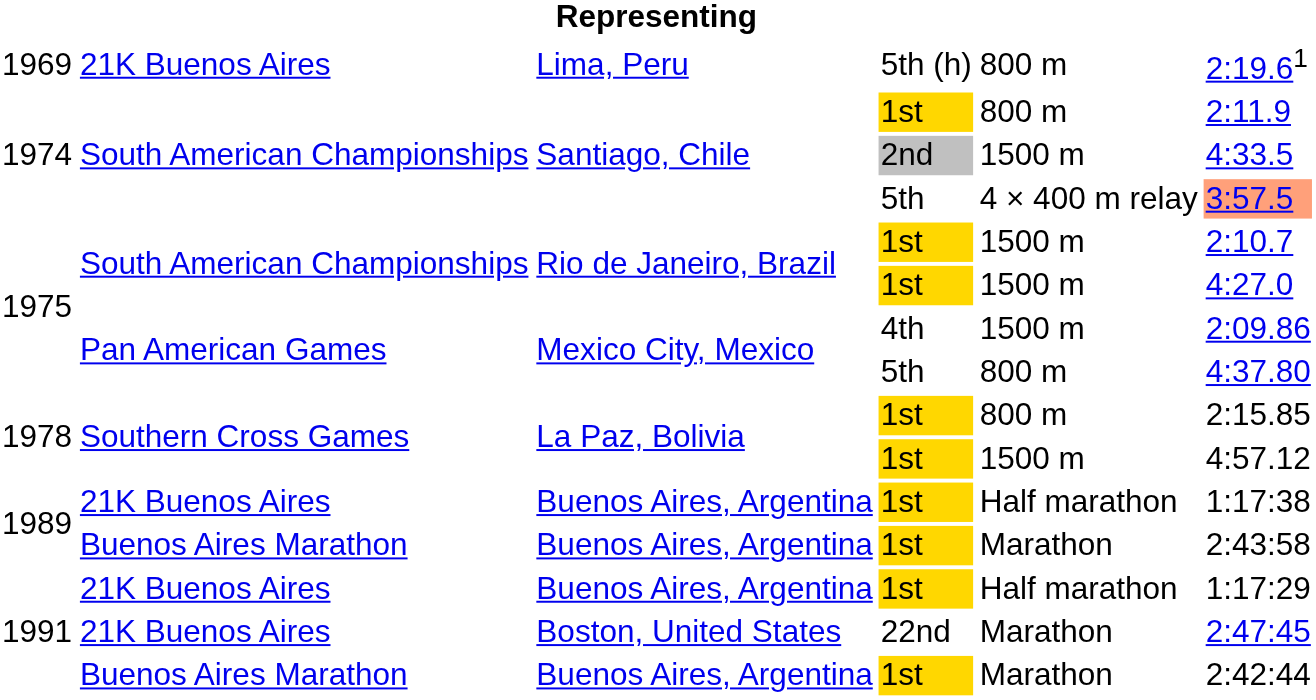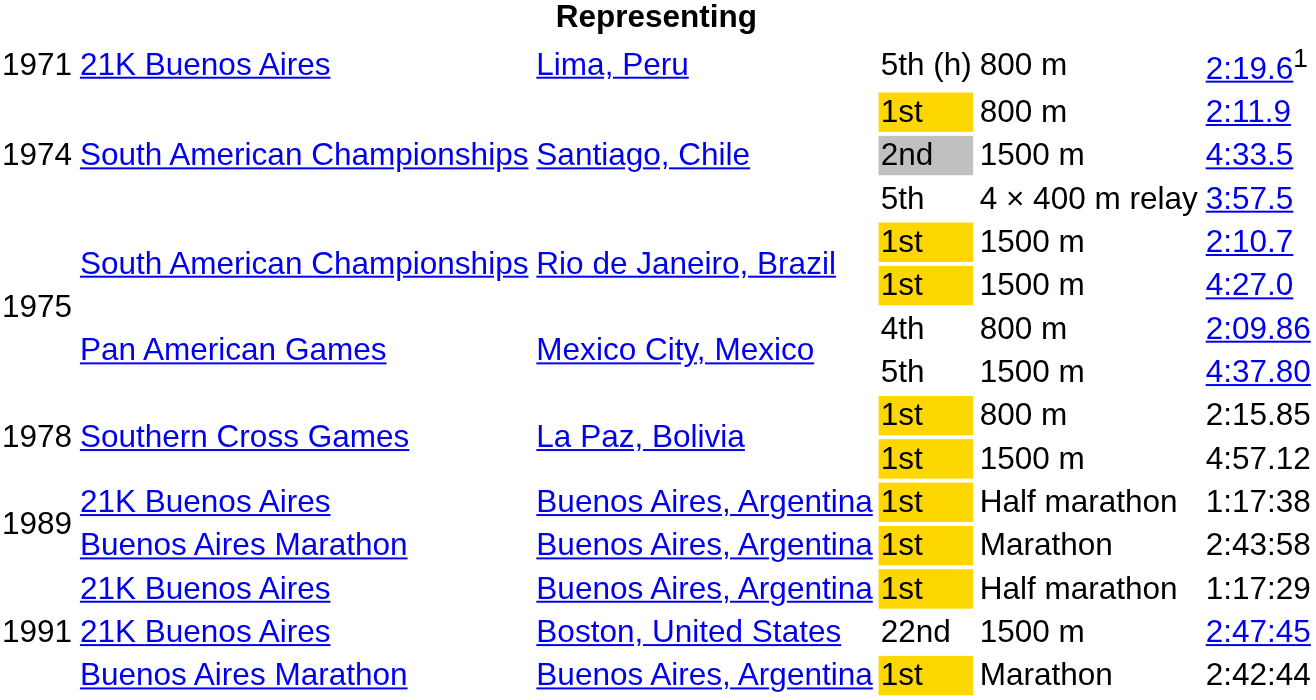Lima, Peru | column 1: 1969 -> 1971
Santiago, Chile / 5th | column 6: lightsalmon background -> no background
Mexico City, Mexico / 4th | column 5: 1500 m -> 800 m
Mexico City, Mexico / 5th | column 5: 800 m -> 1500 m
Boston, United States | column 5: Marathon -> 1500 m
